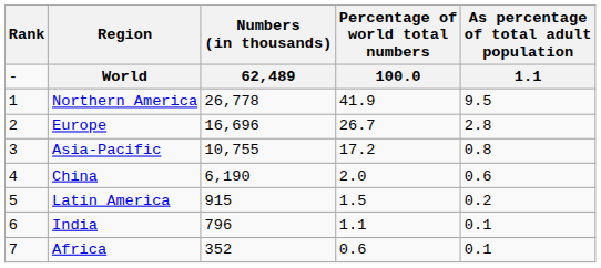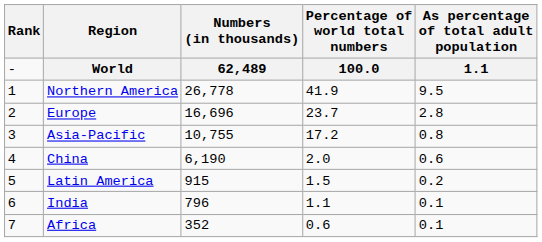Europe | Percentage of world total numbers: 26.7 -> 23.7
